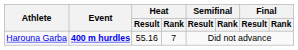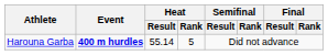Harouna Garba | Heat / Result: 55.16 -> 55.14
Harouna Garba | Heat / Rank: 7 -> 5
